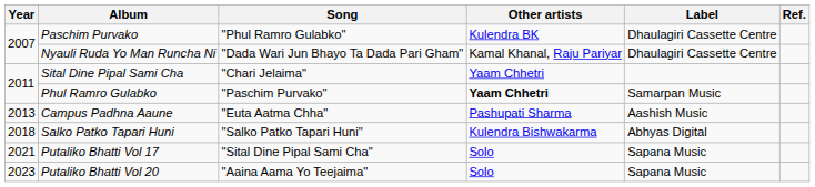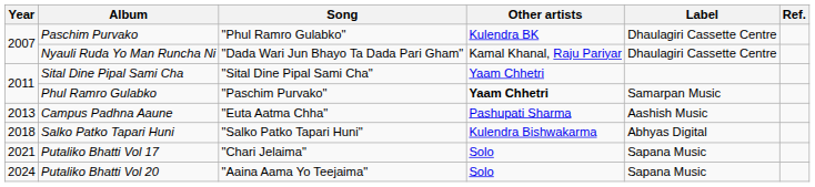Sital Dine Pipal Sami Cha | Song: "Chari Jelaima" -> "Sital Dine Pipal Sami Cha"
Putaliko Bhatti Vol 17 | Song: "Sital Dine Pipal Sami Cha" -> "Chari Jelaima"
Putaliko Bhatti Vol 20 | Year: 2023 -> 2024
